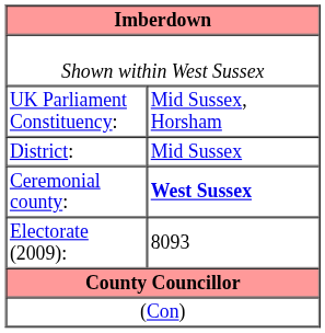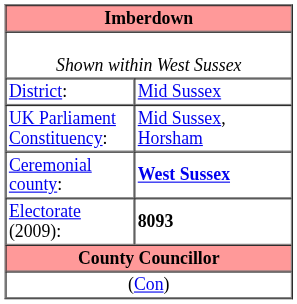rows swapped: District: <-> UK Parliament Constituency:
Electorate (2009): | column 2: normal -> bold
